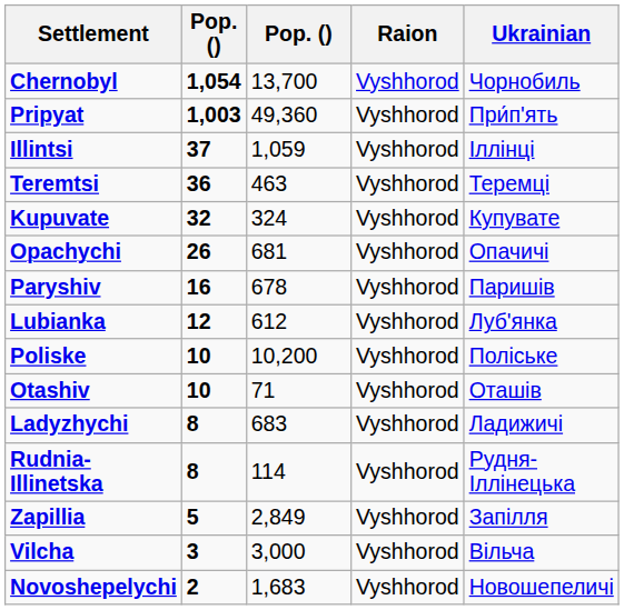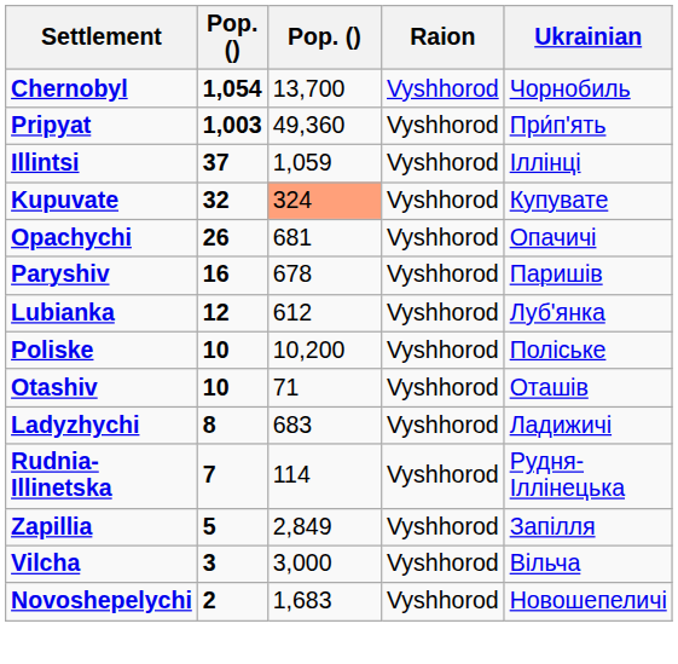- row: Teremtsi | 36 | 463 | Vyshhorod | Теремці
Kupuvate | column 3: no background -> lightsalmon background
Rudnia-Illinetska | column 2: 8 -> 7
